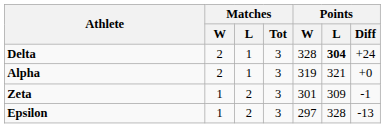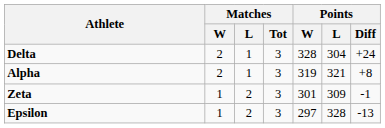Delta | Points / L: bold -> normal
Alpha | Points / Diff: +0 -> +8
